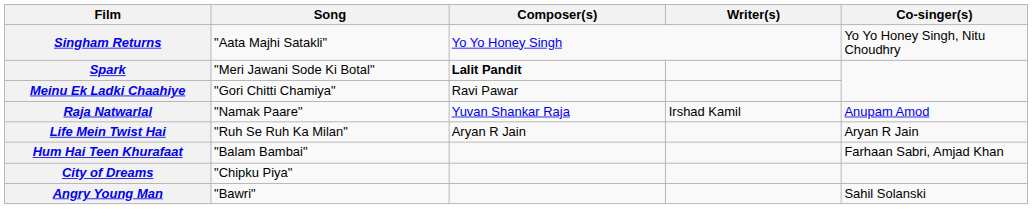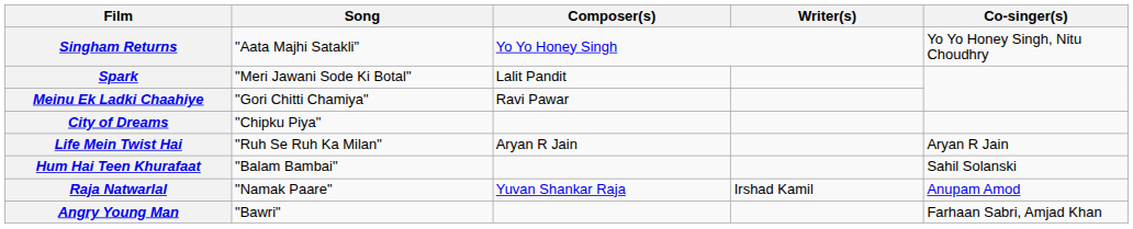Spark | Composer(s): bold -> normal
rows swapped: Raja Natwarlal <-> City of Dreams
Hum Hai Teen Khurafaat | Co-singer(s): Farhaan Sabri, Amjad Khan -> Sahil Solanski
Angry Young Man | Co-singer(s): Sahil Solanski -> Farhaan Sabri, Amjad Khan
